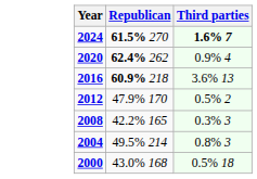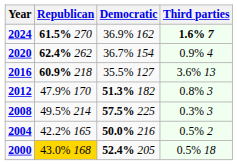+ column: Democratic | 36.9% 162 | 36.7% 154 | 35.5% 127 | 51.3% 182 | 57.5% 225 | 50.0% 216 | 52.4% 205
2012 | Third parties: 0.5% 2 -> 0.8% 3
2008 | Republican: 42.2% 165 -> 49.5% 214
2004 | Republican: 49.5% 214 -> 42.2% 165
2004 | Third parties: 0.8% 3 -> 0.5% 2
2000 | Republican: no background -> gold background
